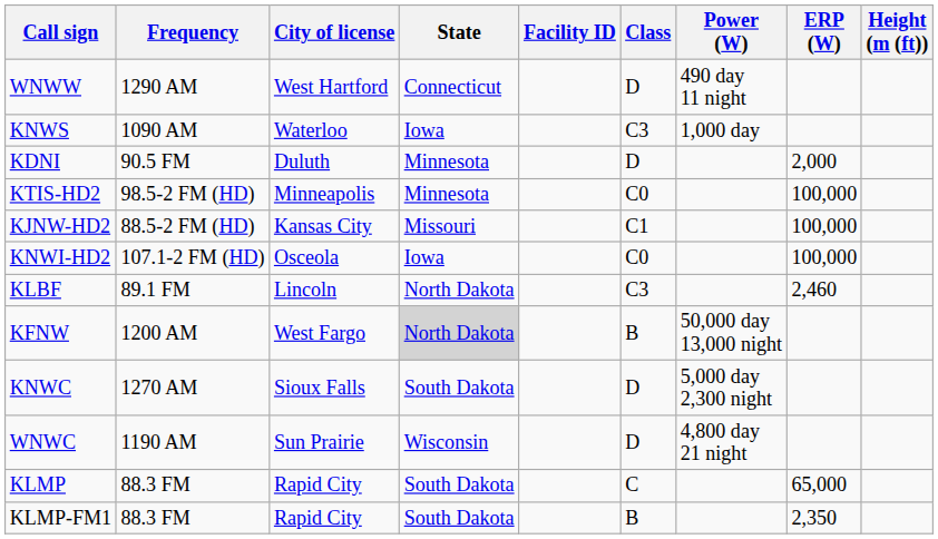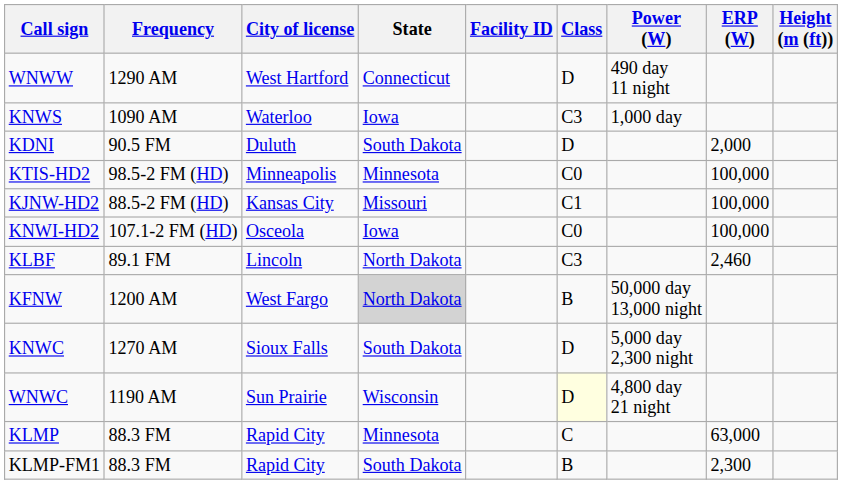KDNI | State: Minnesota -> South Dakota
WNWC | Class: no background -> lightyellow background
KLMP | State: South Dakota -> Minnesota
KLMP | ERP (W): 65,000 -> 63,000
KLMP-FM1 | ERP (W): 2,350 -> 2,300
